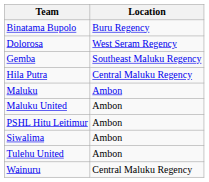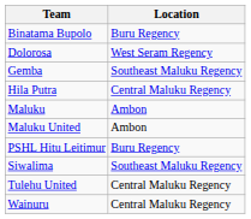PSHL Hitu Leitimur | Location: Ambon -> Buru Regency
Siwalima | Location: Ambon -> Southeast Maluku Regency
Tulehu United | Location: Ambon -> Central Maluku Regency
